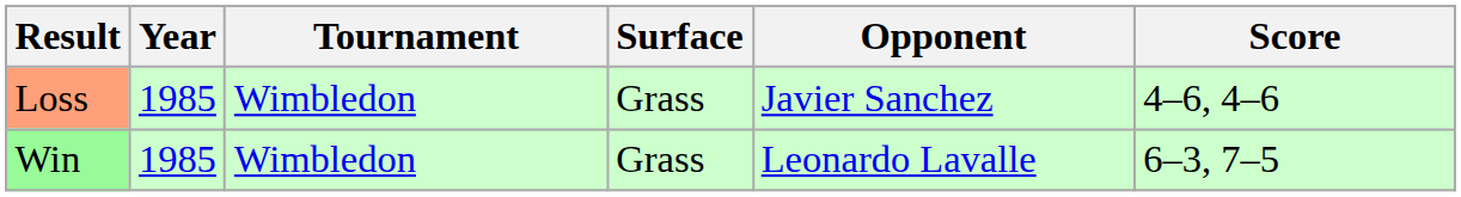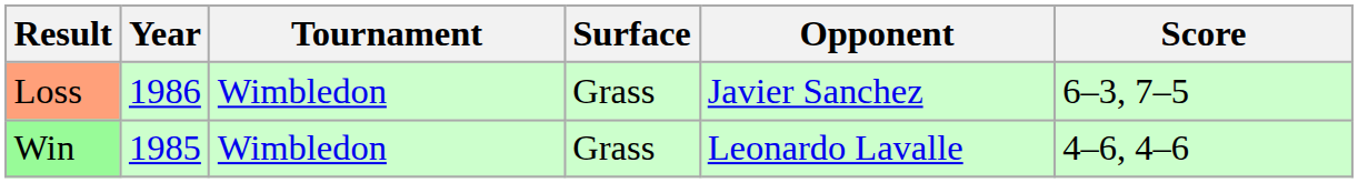Loss | Year: 1985 -> 1986
Loss | Score: 4–6, 4–6 -> 6–3, 7–5
Win | Score: 6–3, 7–5 -> 4–6, 4–6
